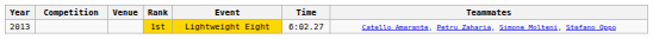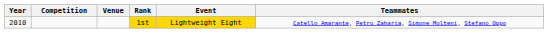- column: Time | 6:02.27
1st | Year: 2013 -> 2010
